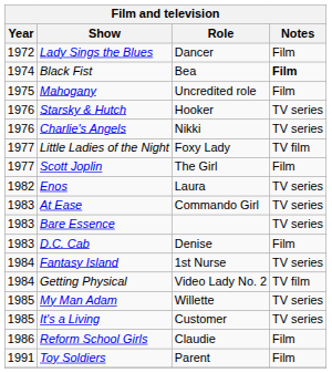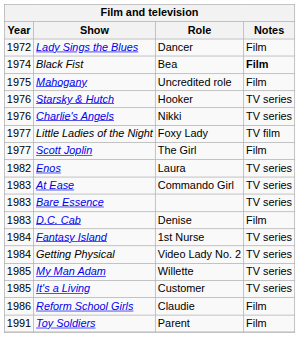Getting Physical | Notes: TV film -> TV series
